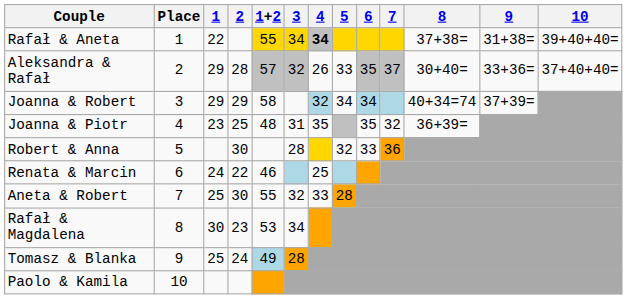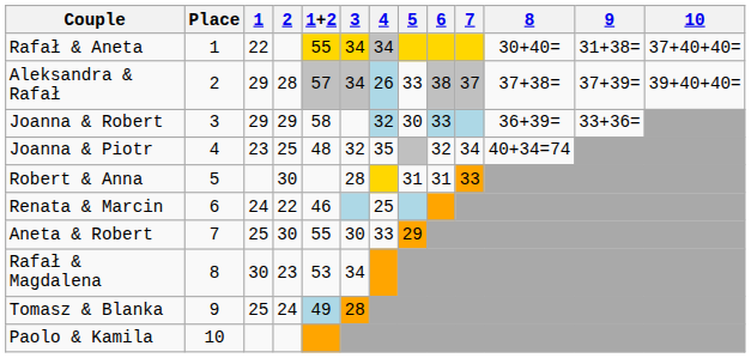Rafał & Aneta | 4: bold -> normal
Rafał & Aneta | 8: 37+38= -> 30+40=
Rafał & Aneta | 10: 39+40+40= -> 37+40+40=
Aleksandra & Rafał | 3: 32 -> 34
Aleksandra & Rafał | 4: no background -> lightblue background
Aleksandra & Rafał | 6: 35 -> 38
Aleksandra & Rafał | 8: 30+40= -> 37+38=
Aleksandra & Rafał | 9: 33+36= -> 37+39=
Aleksandra & Rafał | 10: 37+40+40= -> 39+40+40=
Joanna & Robert | 5: 34 -> 30
Joanna & Robert | 6: 34 -> 33
Joanna & Robert | 8: 40+34=74 -> 36+39=
Joanna & Robert | 9: 37+39= -> 33+36=
Joanna & Piotr | 3: 31 -> 32
Joanna & Piotr | 6: 35 -> 32
Joanna & Piotr | 7: 32 -> 34
Joanna & Piotr | 8: 36+39= -> 40+34=74
Robert & Anna | 5: 32 -> 31
Robert & Anna | 6: 33 -> 31
Robert & Anna | 7: 36 -> 33
Aneta & Robert | 3: 32 -> 30
Aneta & Robert | 5: 28 -> 29
